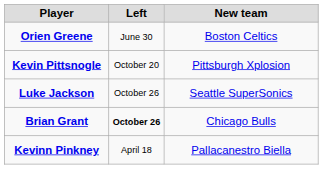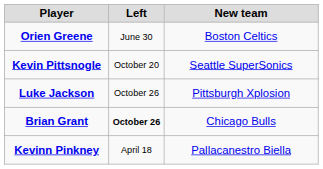Kevin Pittsnogle | New team: Pittsburgh Xplosion -> Seattle SuperSonics
Luke Jackson | New team: Seattle SuperSonics -> Pittsburgh Xplosion
